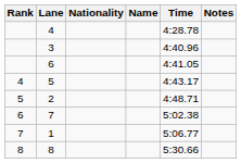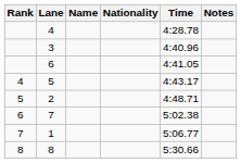columns swapped: Name <-> Nationality
